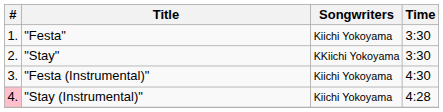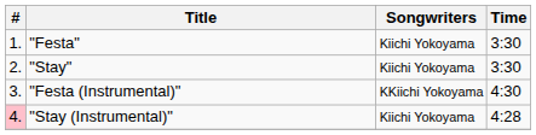"Stay" | Songwriters: KKiichi Yokoyama -> Kiichi Yokoyama
"Festa (Instrumental)" | Songwriters: Kiichi Yokoyama -> KKiichi Yokoyama
